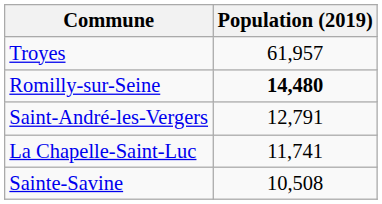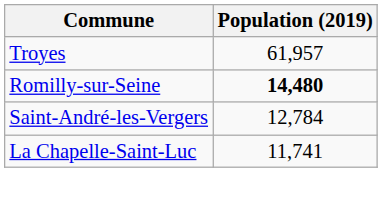Saint-André-les-Vergers | Population (2019): 12,791 -> 12,784
- row: Sainte-Savine | 10,508
